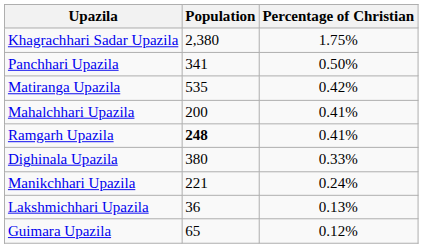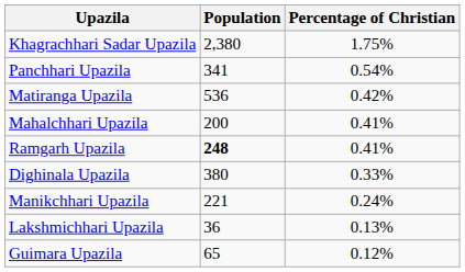Panchhari Upazila | Percentage of Christian: 0.50% -> 0.54%
Matiranga Upazila | Population: 535 -> 536
